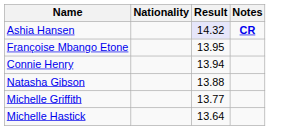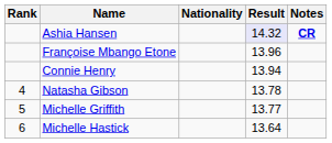+ column: Rank | 4 | 5 | 6
Françoise Mbango Etone | Result: 13.95 -> 13.96
Natasha Gibson | Result: 13.88 -> 13.78
